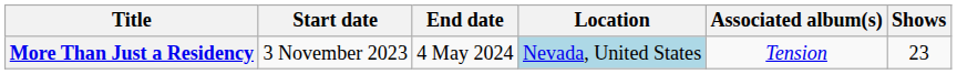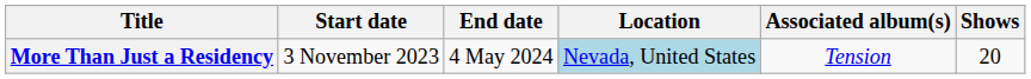More Than Just a Residency | Shows: 23 -> 20
